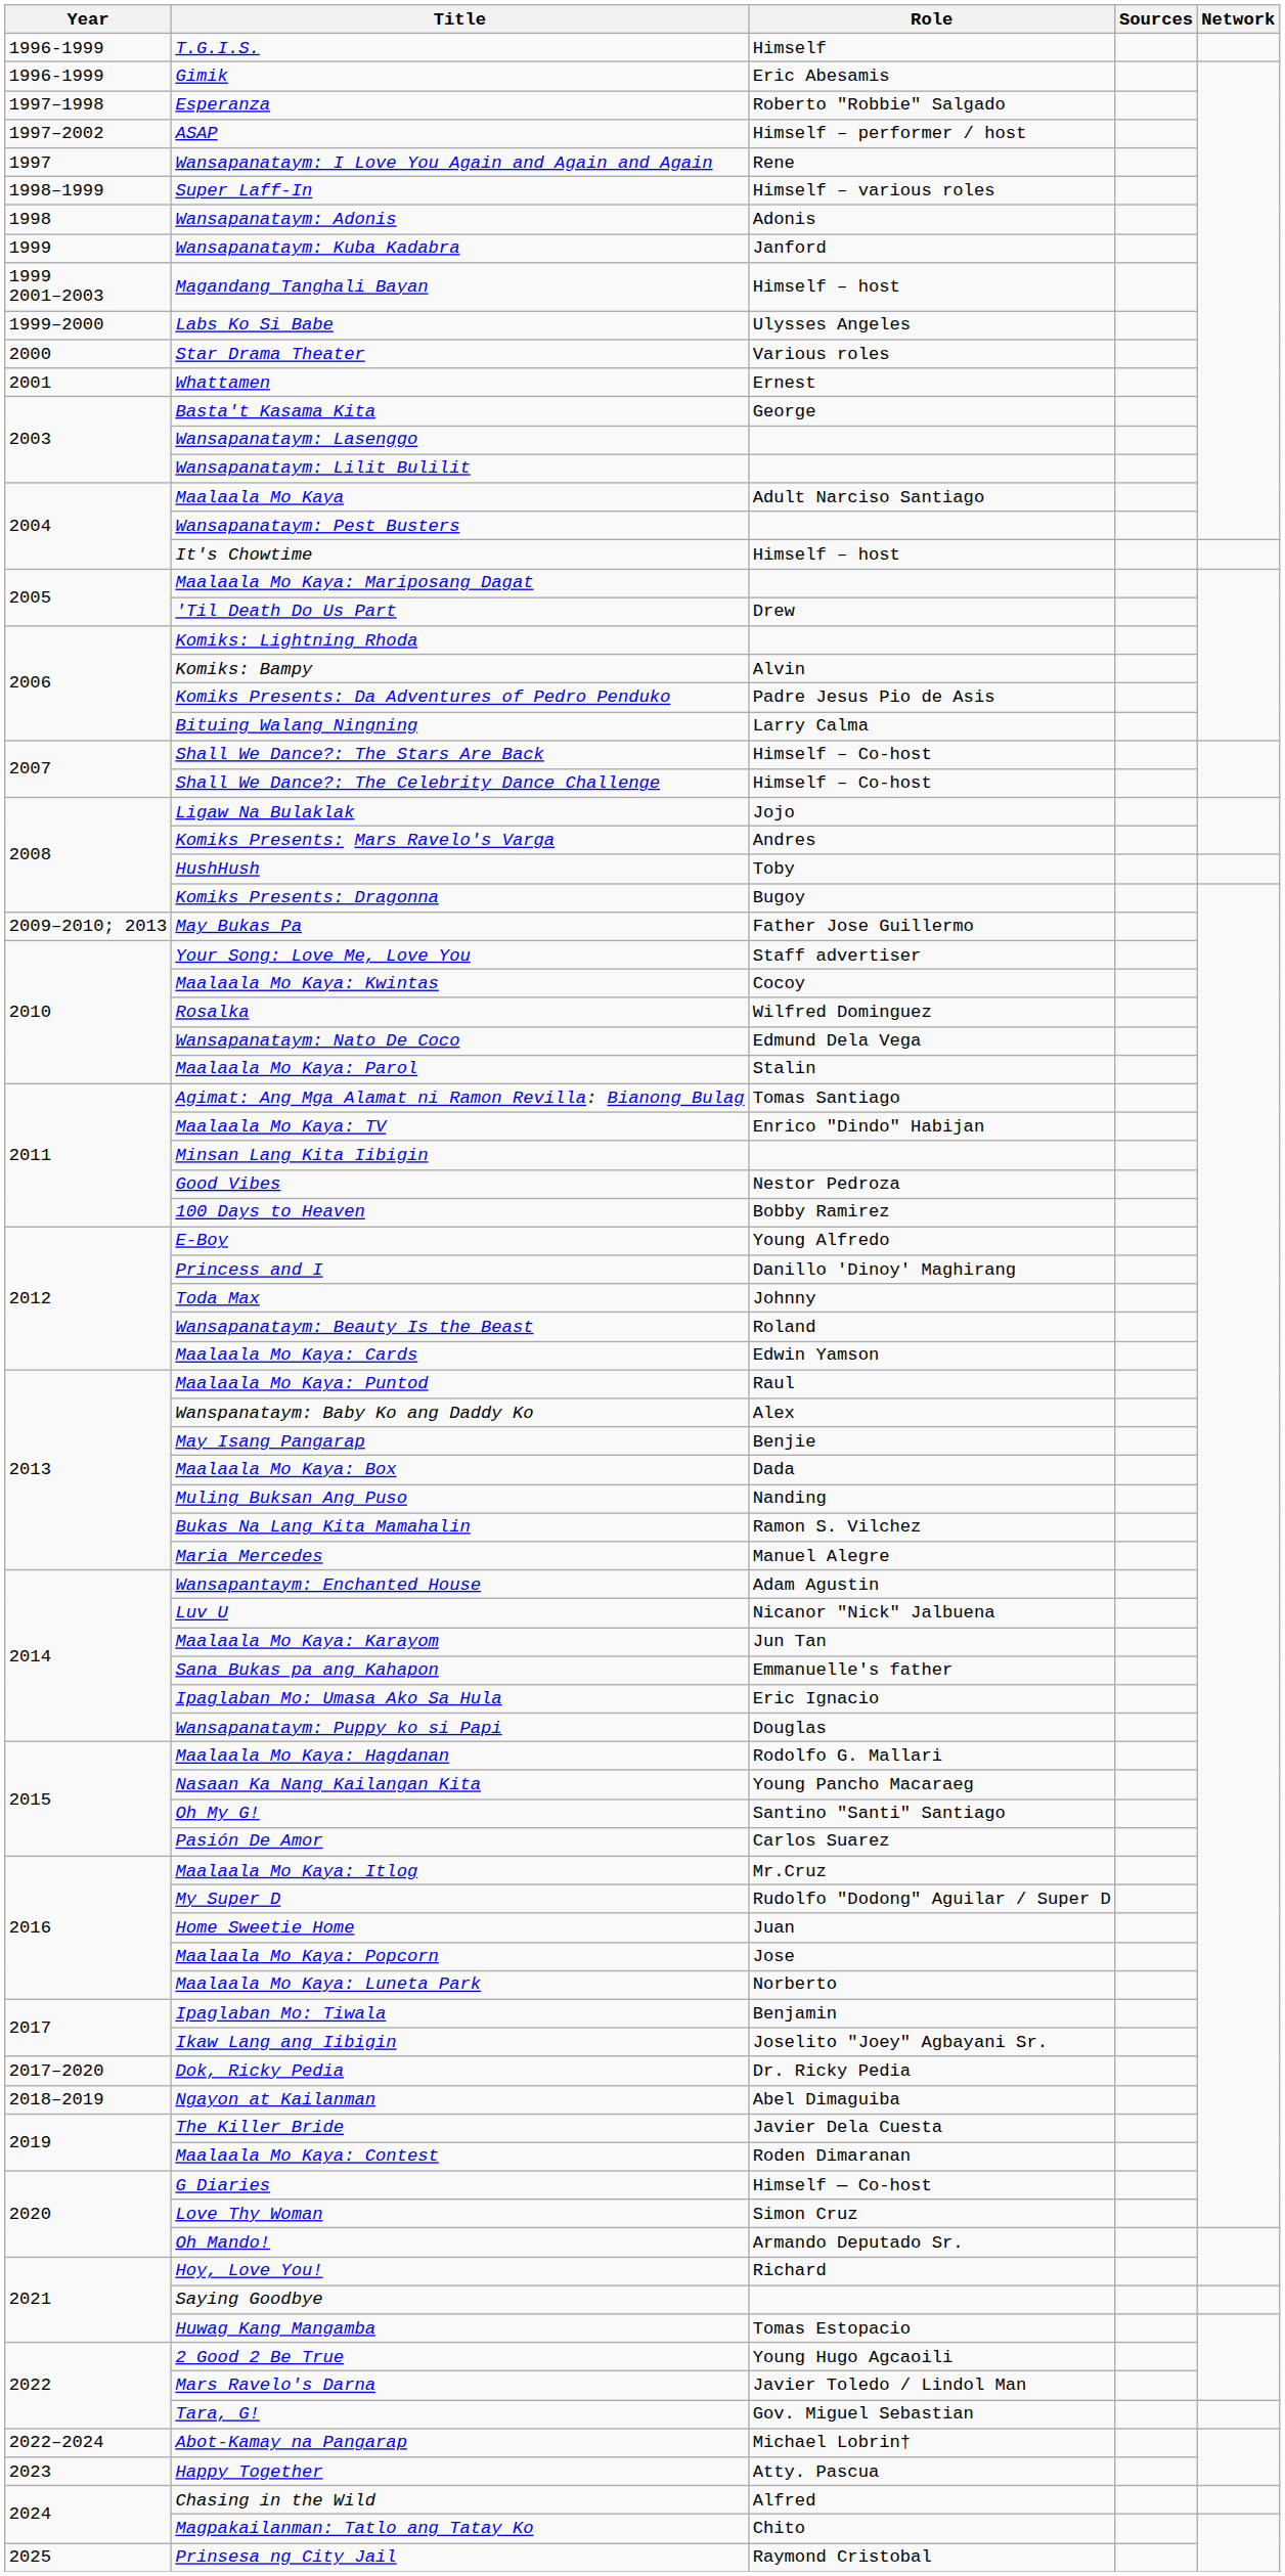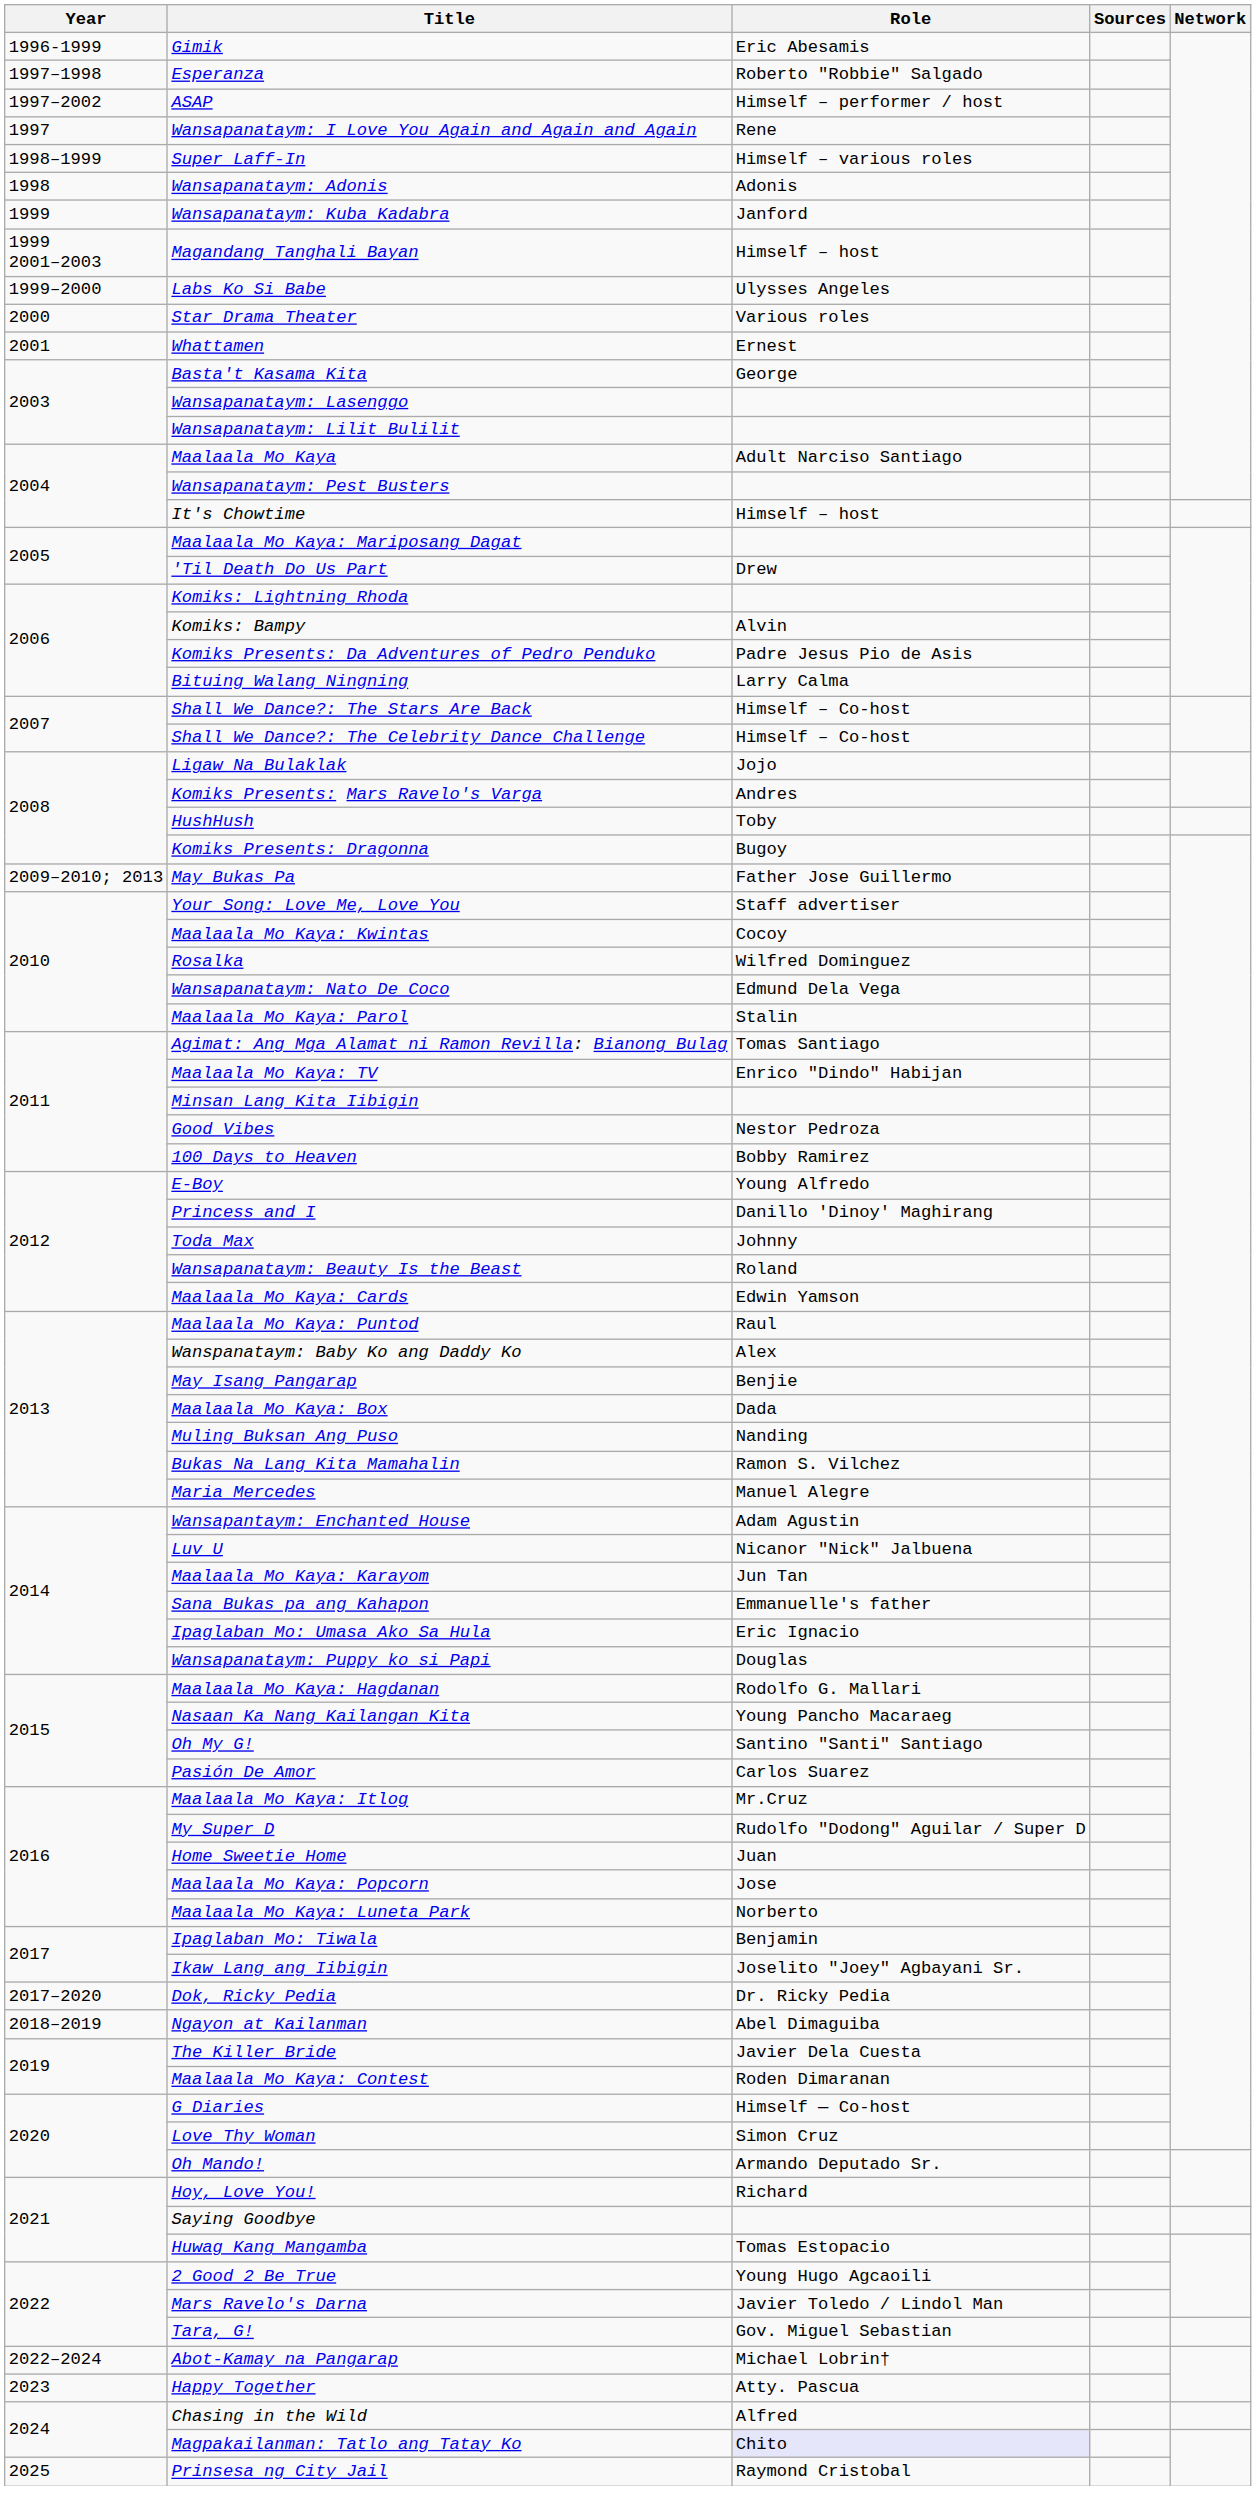- row: 1996-1999 | T.G.I.S. | Himself
Magpakailanman: Tatlo ang Tatay Ko | Role: no background -> lavender background
